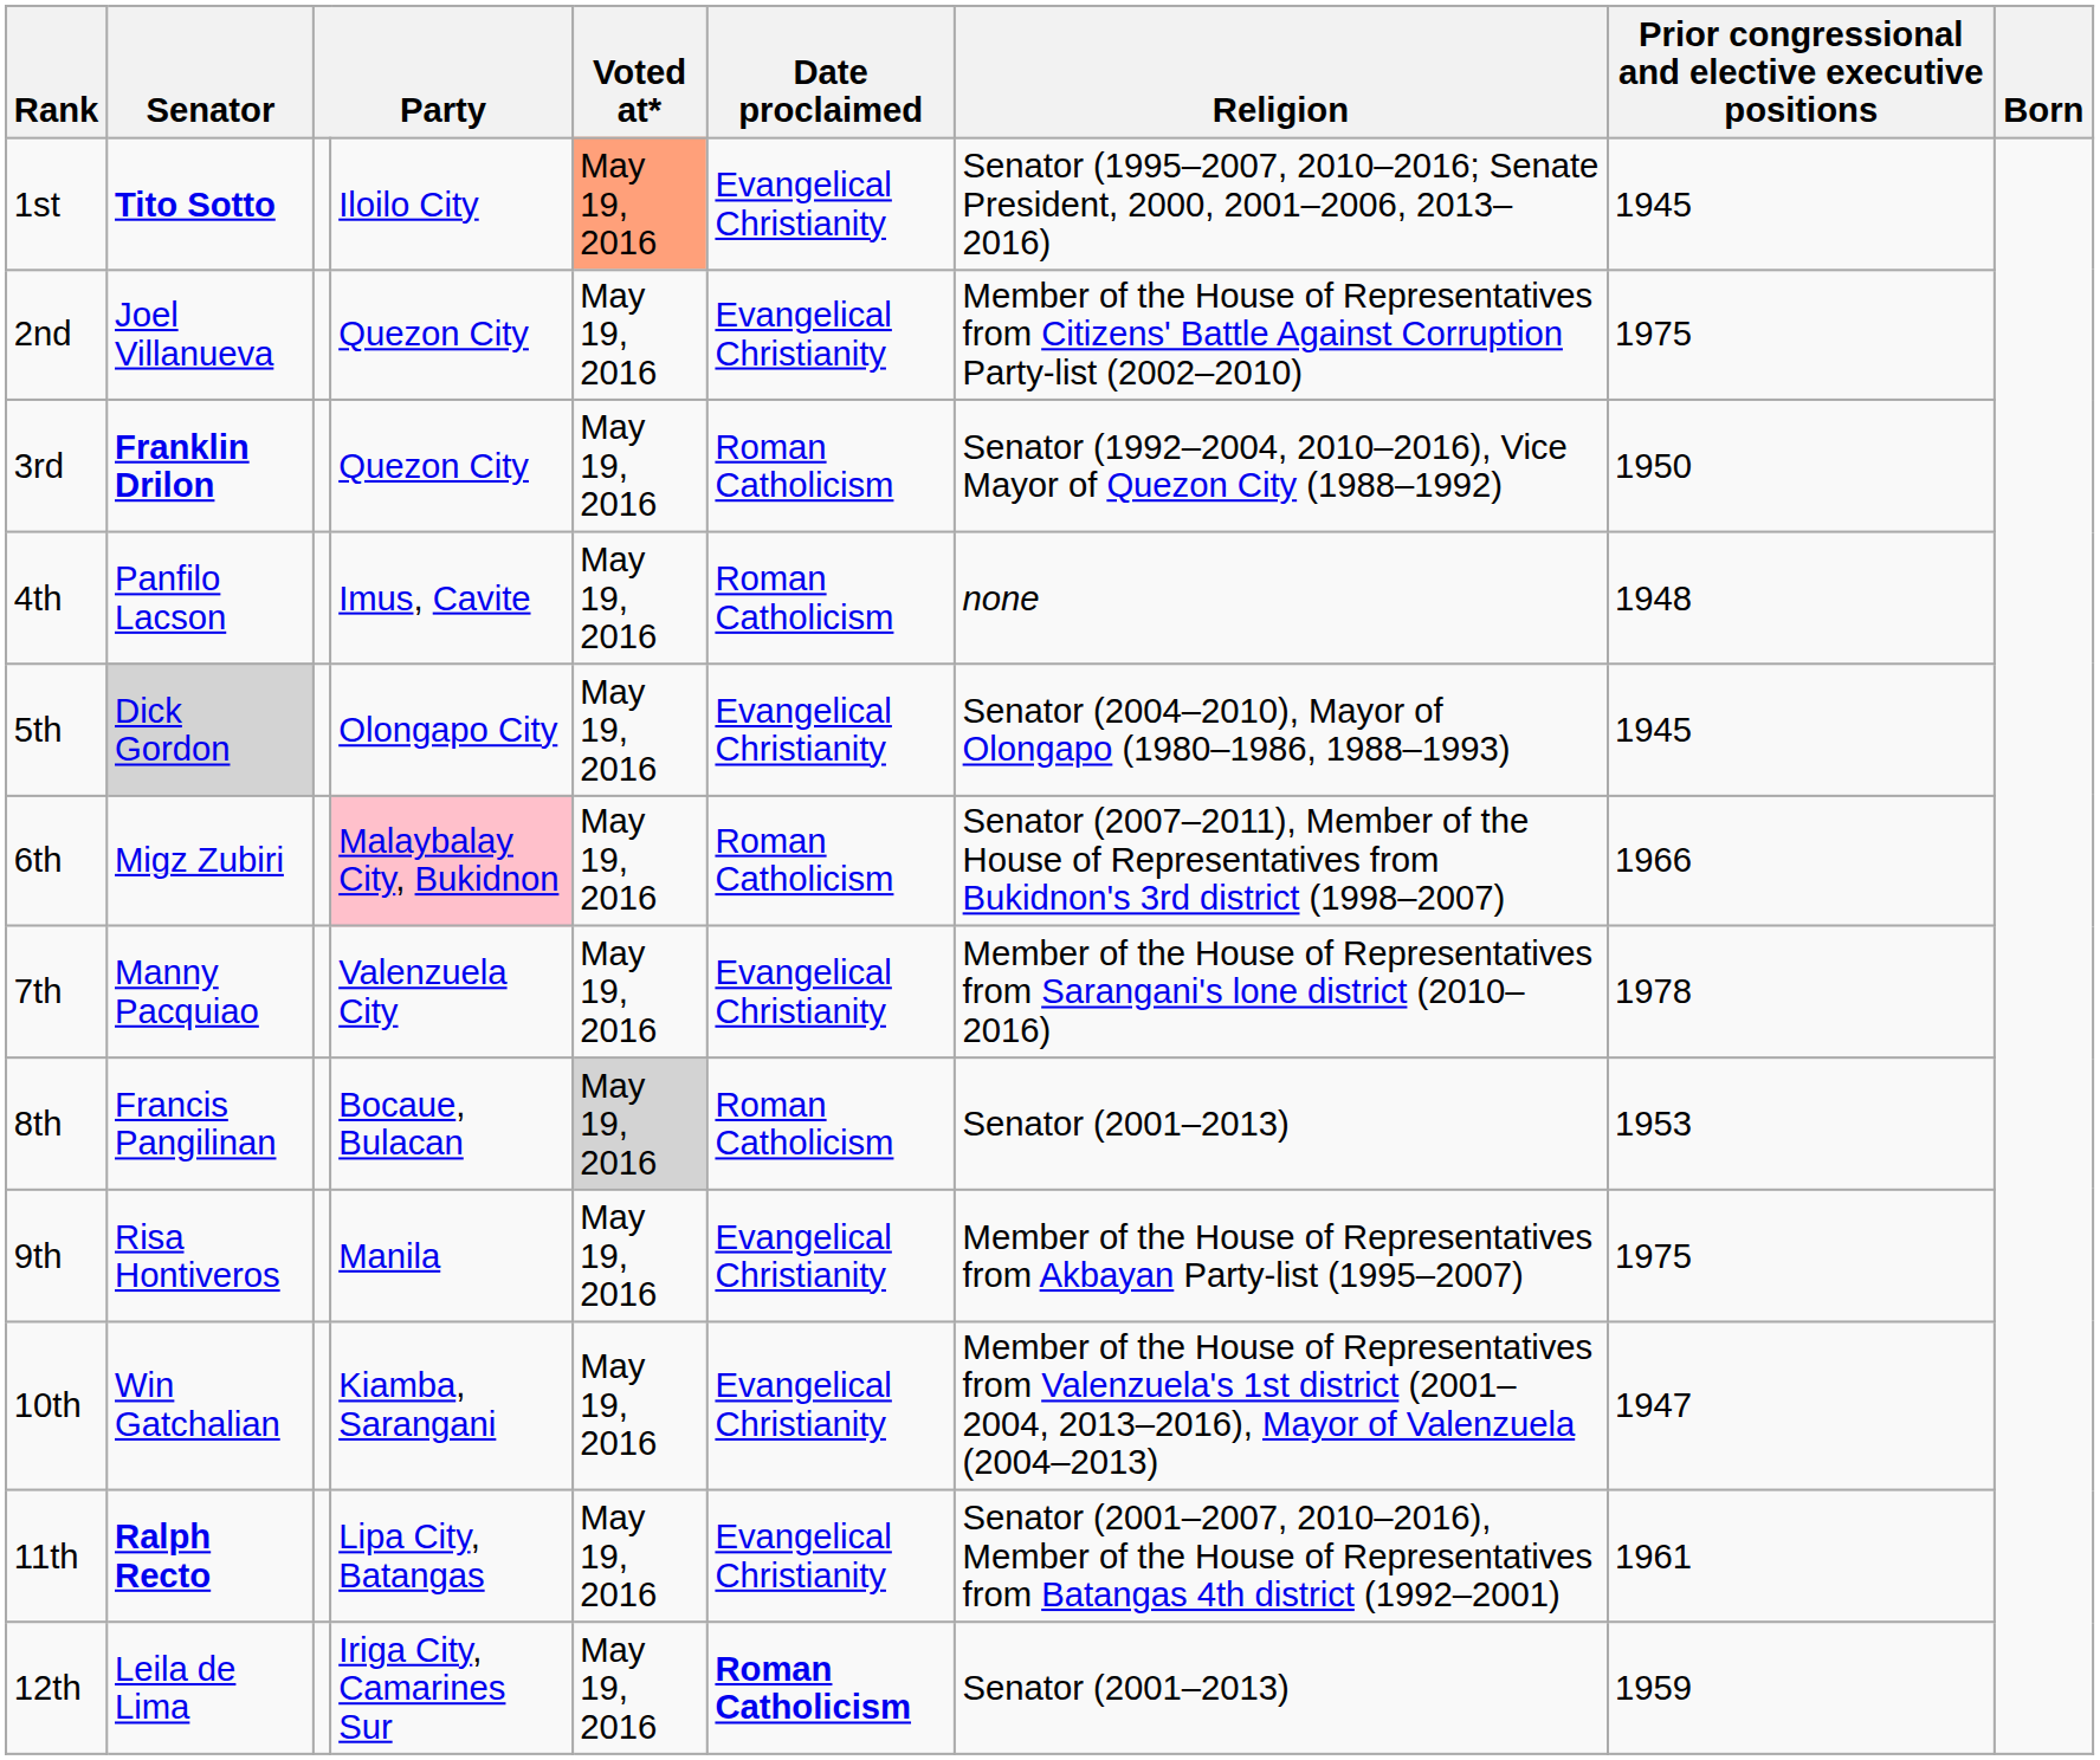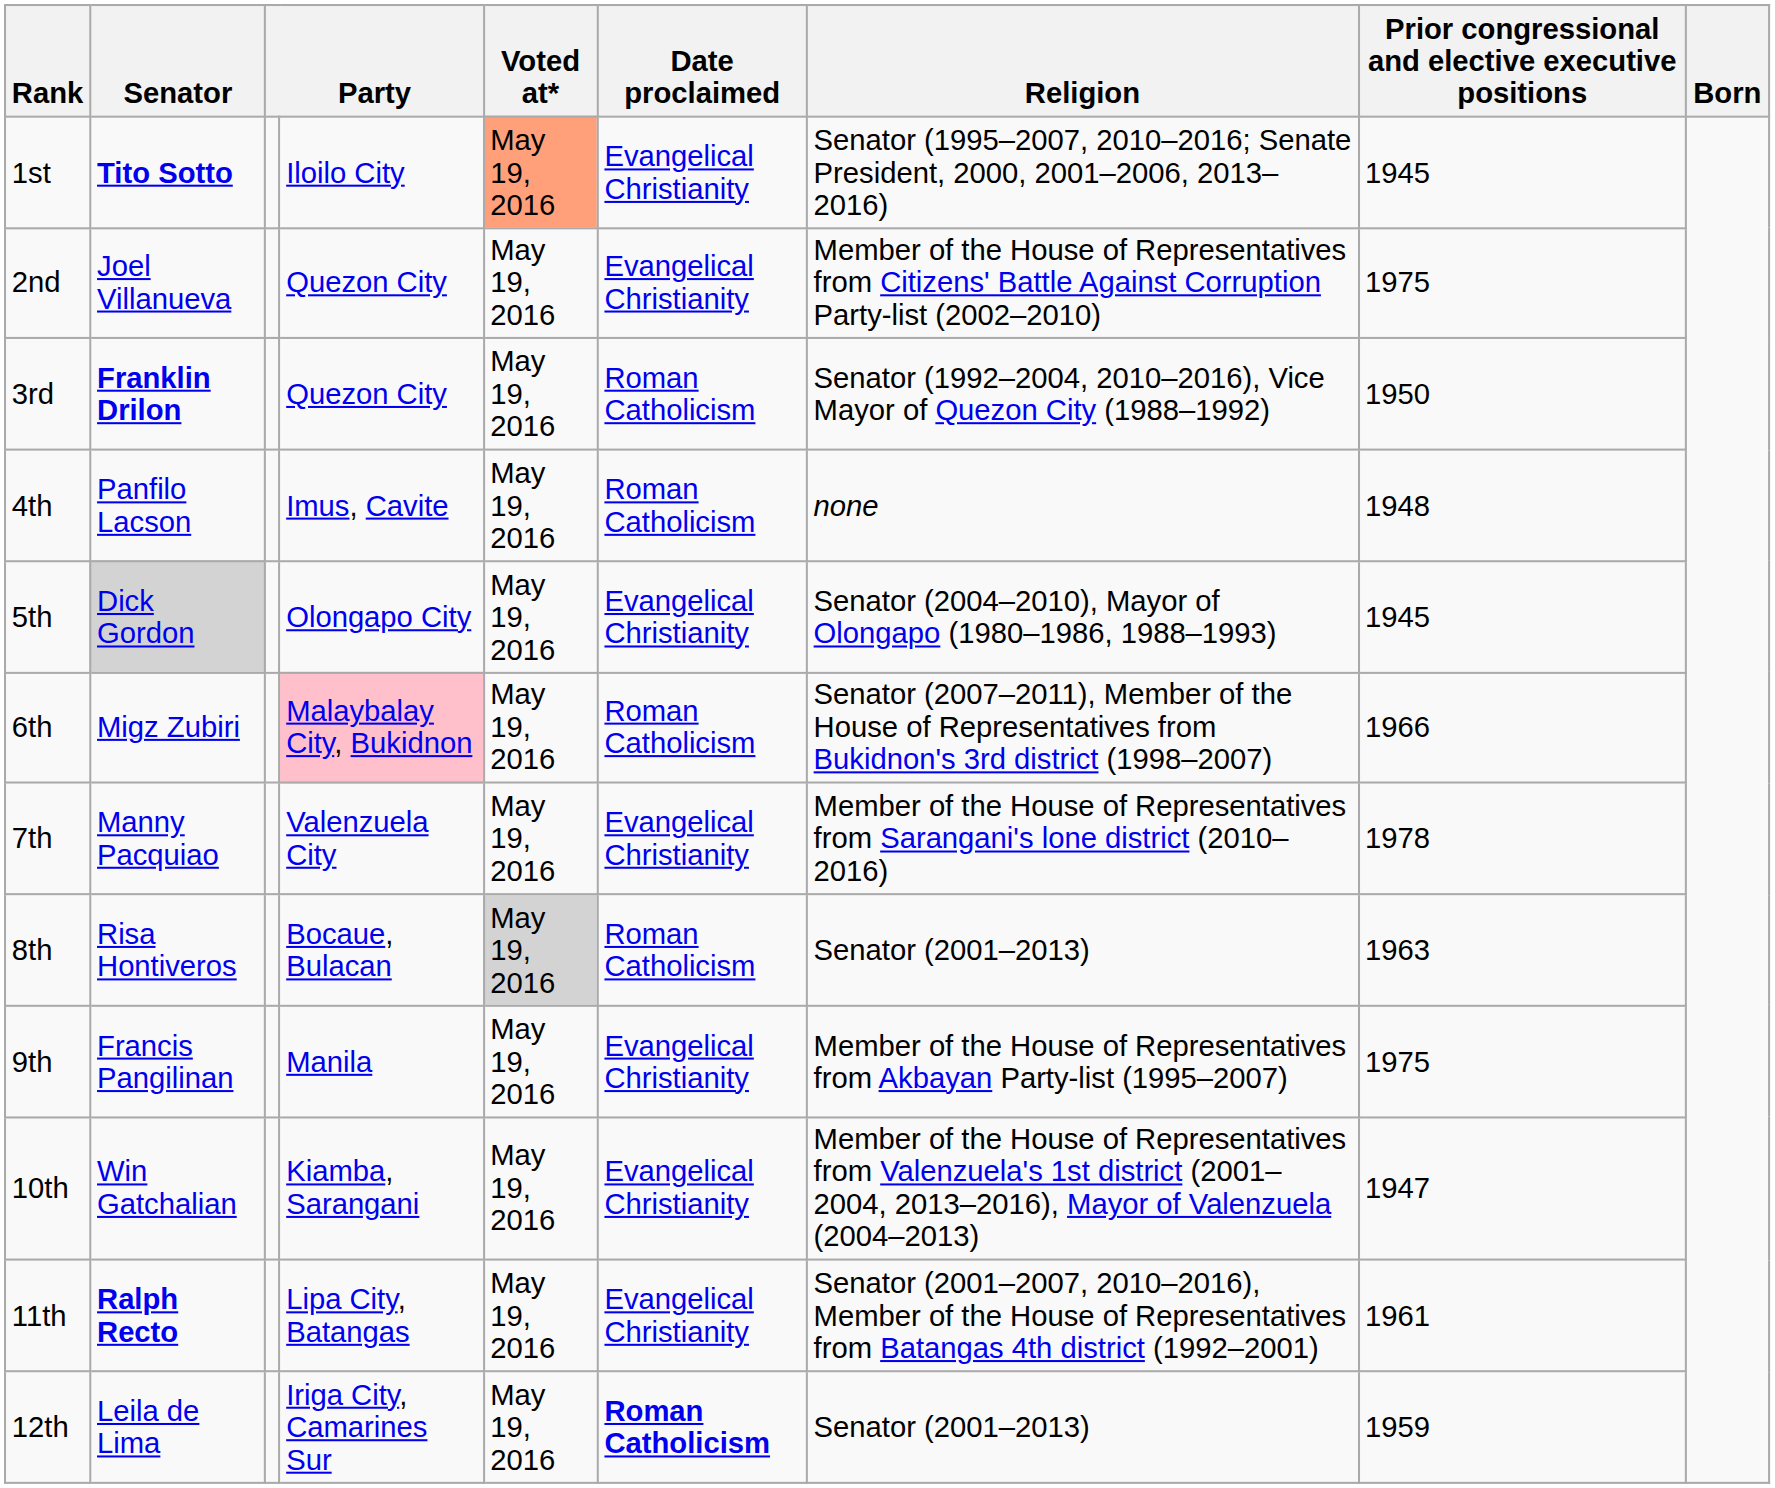8th | Senator: Francis Pangilinan -> Risa Hontiveros
8th | Prior congressional and elective executive positions: 1953 -> 1963
9th | Senator: Risa Hontiveros -> Francis Pangilinan
